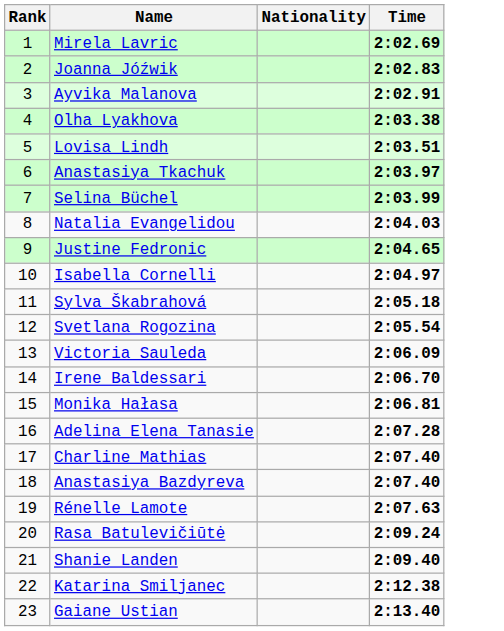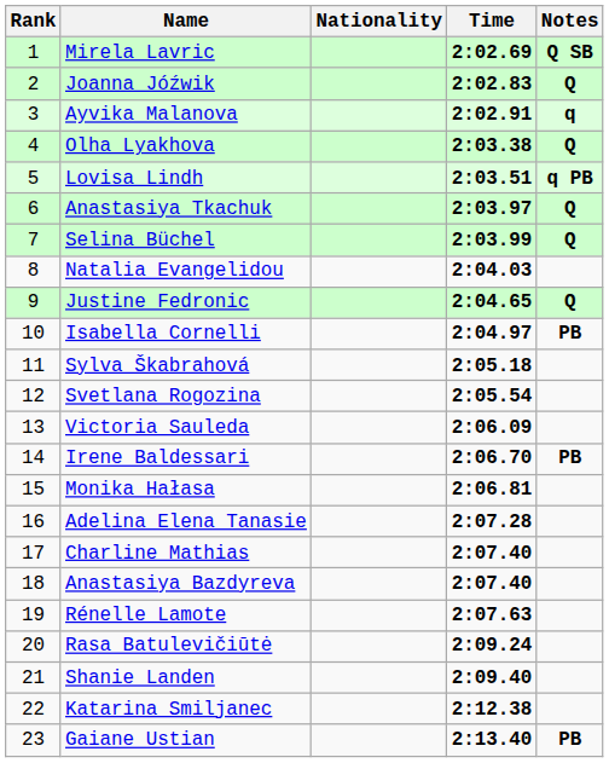+ column: Notes | Q SB | Q | q | Q | q PB | Q | Q | Q | PB | PB | PB
